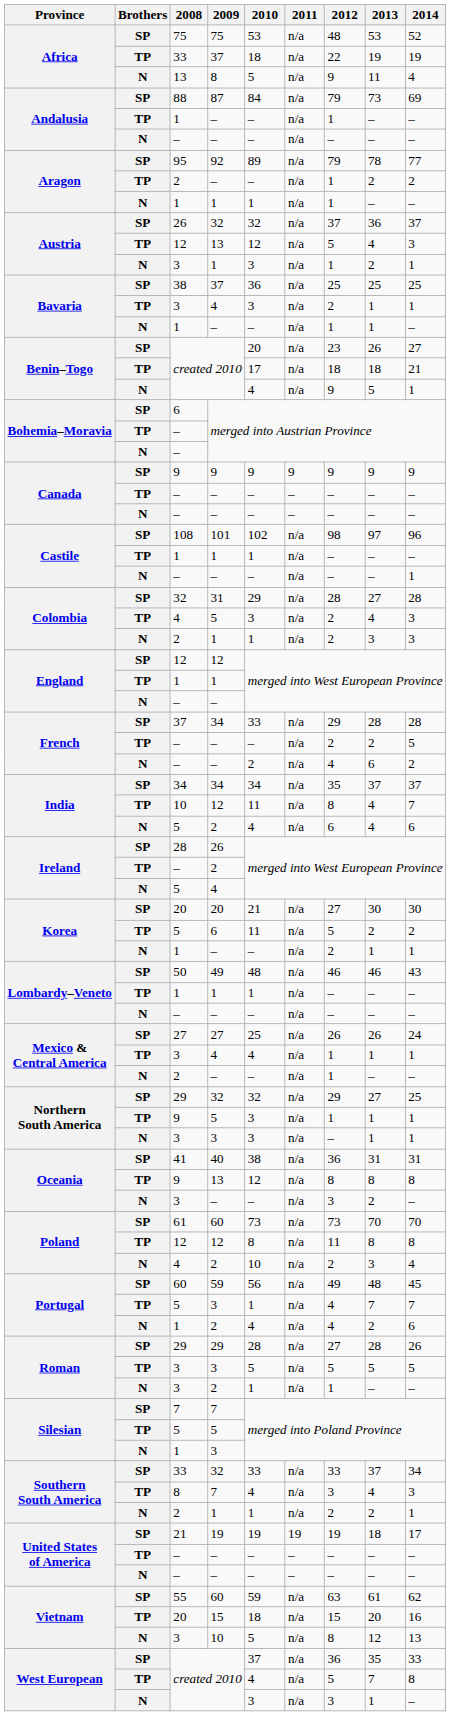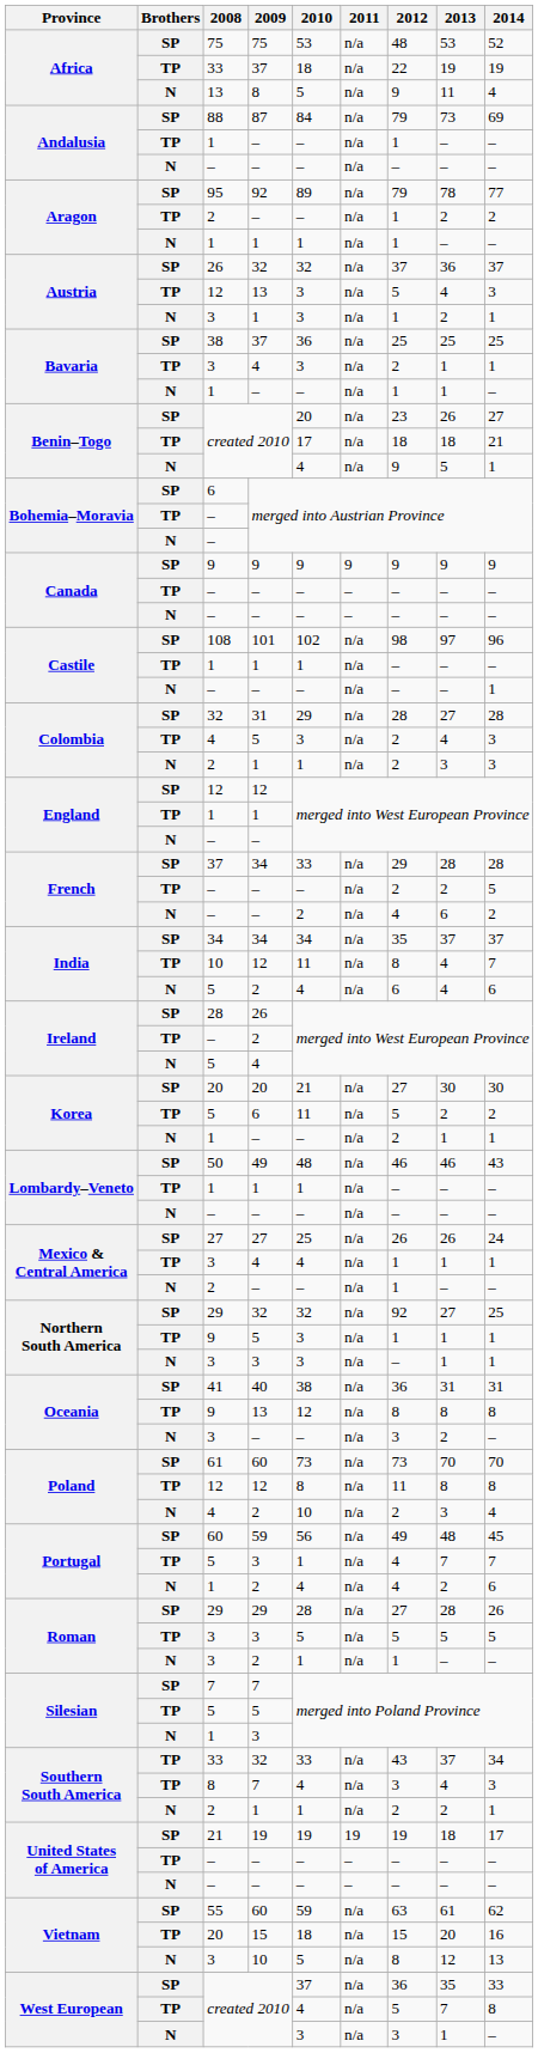Austria / 12 | 2010: 12 -> 3
Northern South America / 29 | 2012: 29 -> 92
Southern South America / 33 | Brothers: SP -> TP
Southern South America / 33 | 2012: 33 -> 43
